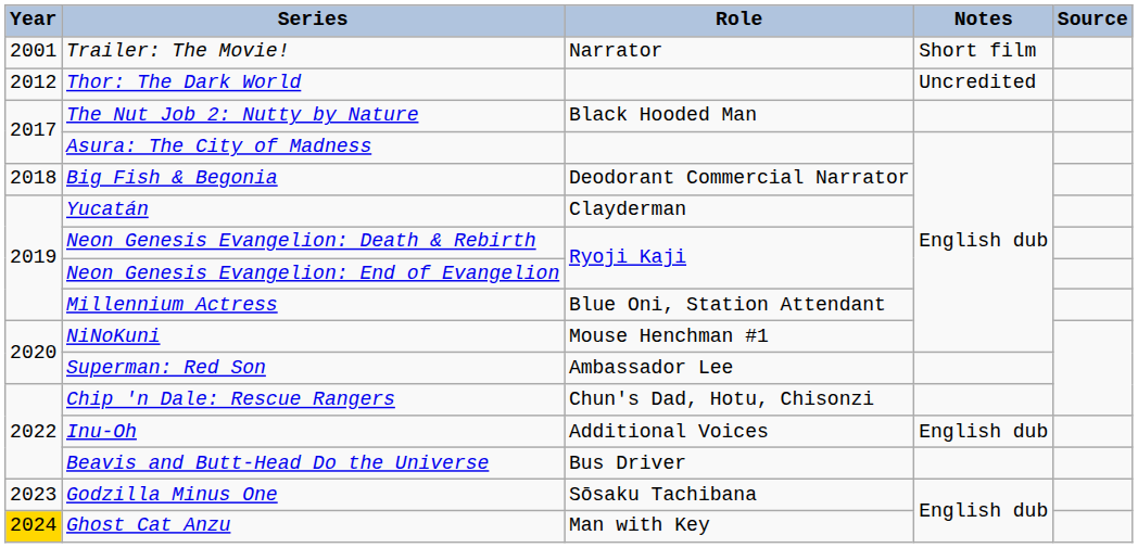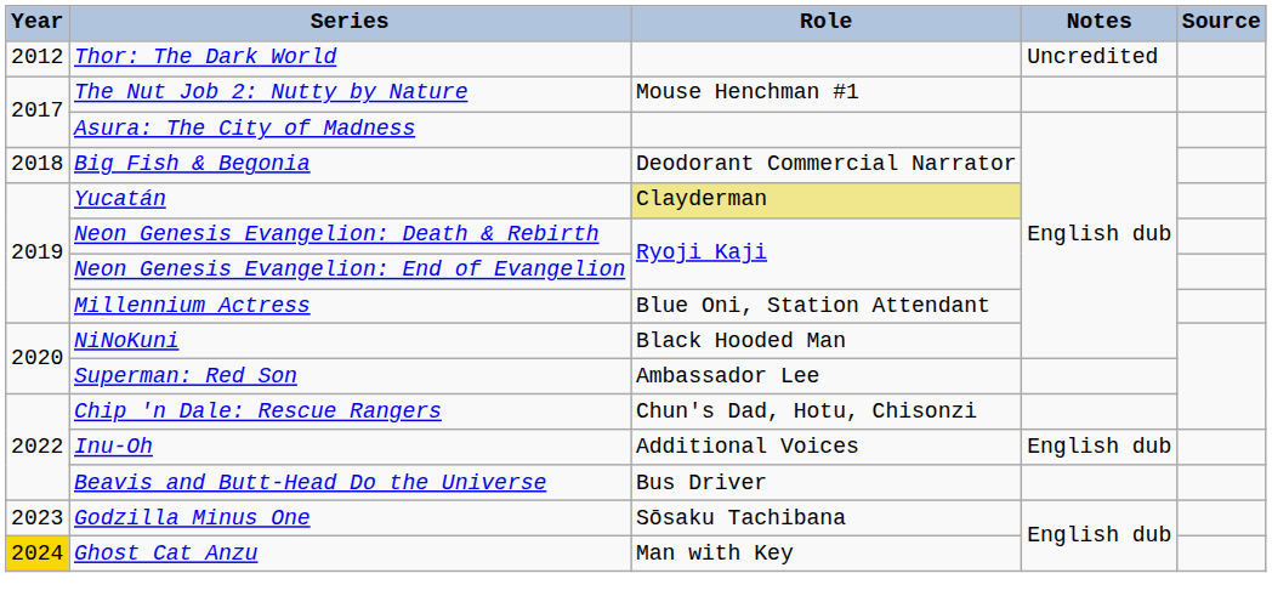- row: 2001 | Trailer: The Movie! | Narrator | Short film
The Nut Job 2: Nutty by Nature | Role: Black Hooded Man -> Mouse Henchman #1
Yucatán | Role: no background -> khaki background
NiNoKuni | Role: Mouse Henchman #1 -> Black Hooded Man
